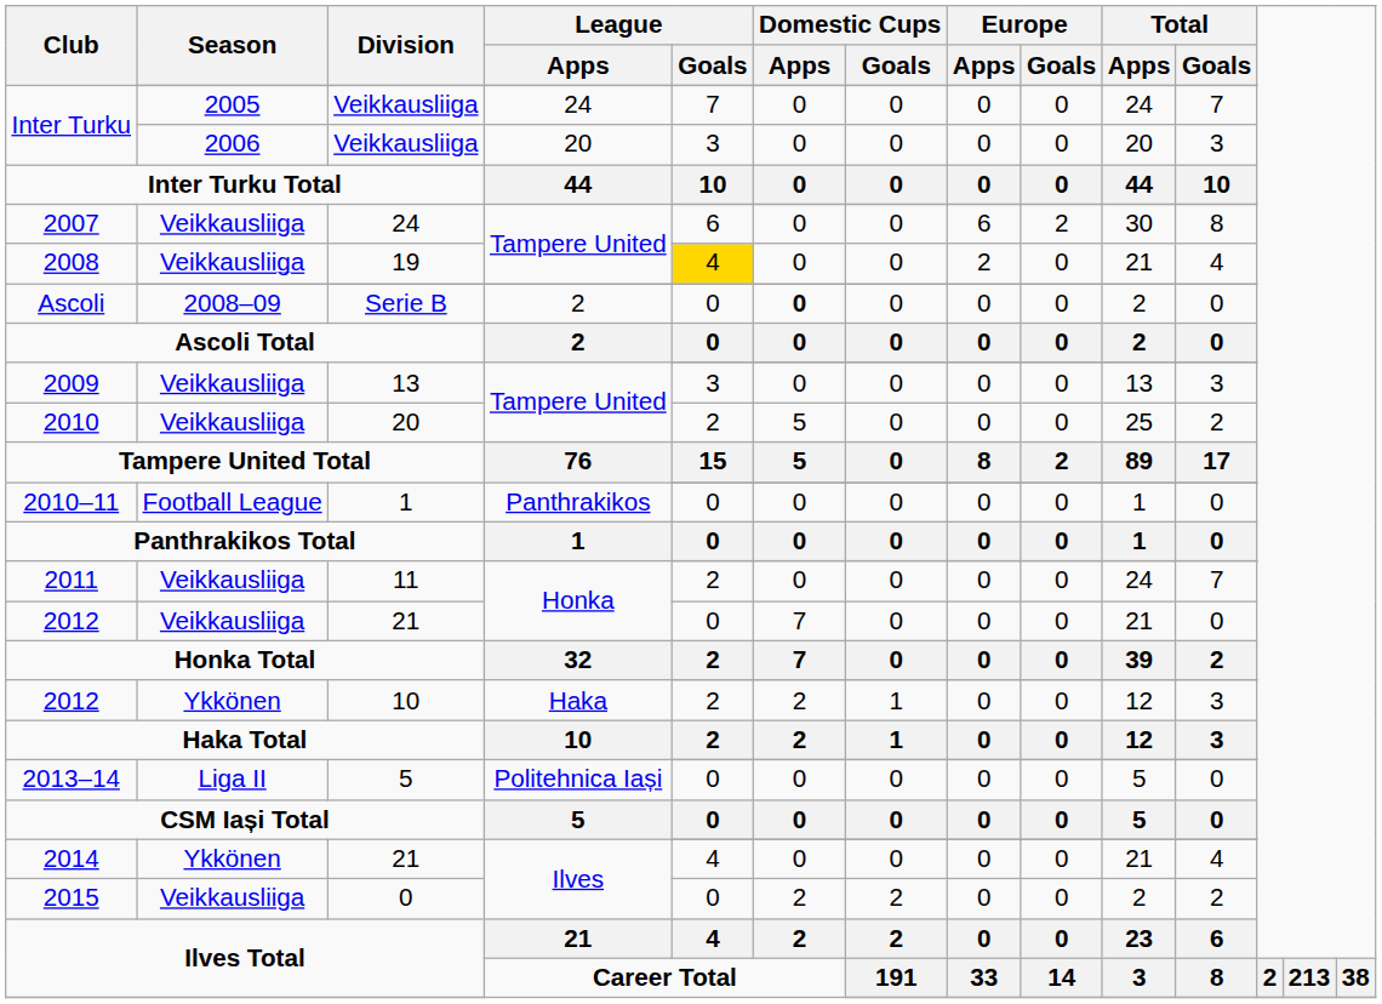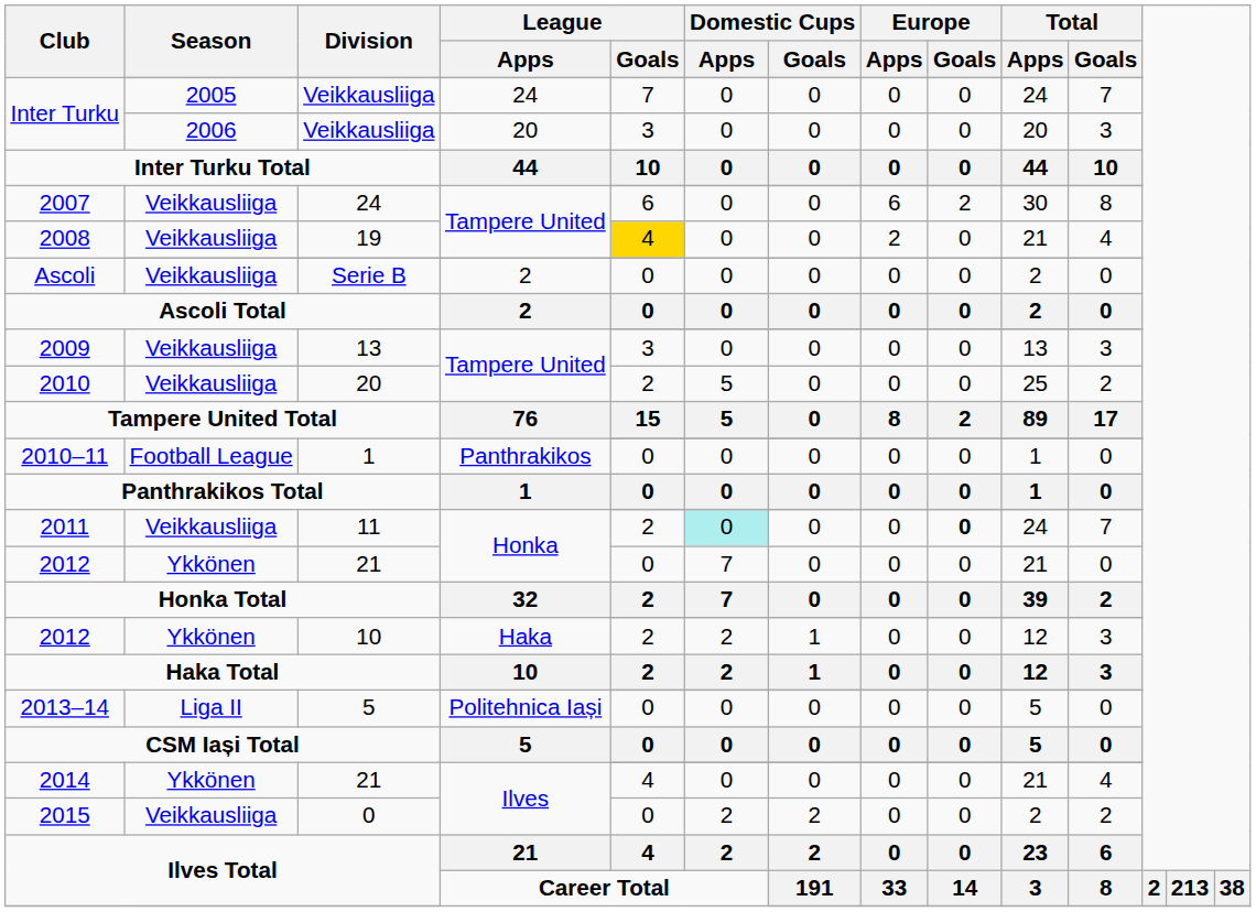Serie B | Season: 2008–09 -> Veikkausliiga
Serie B | Domestic Cups / Apps: bold -> normal
11 | Domestic Cups / Apps: no background -> paleturquoise background
11 | Europe / Goals: normal -> bold
21 / Honka | Season: Veikkausliiga -> Ykkönen
